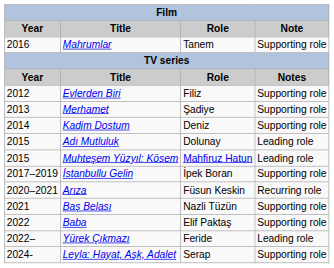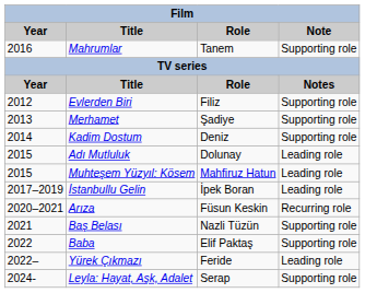İstanbullu Gelin | Note: Supporting role -> Leading role
